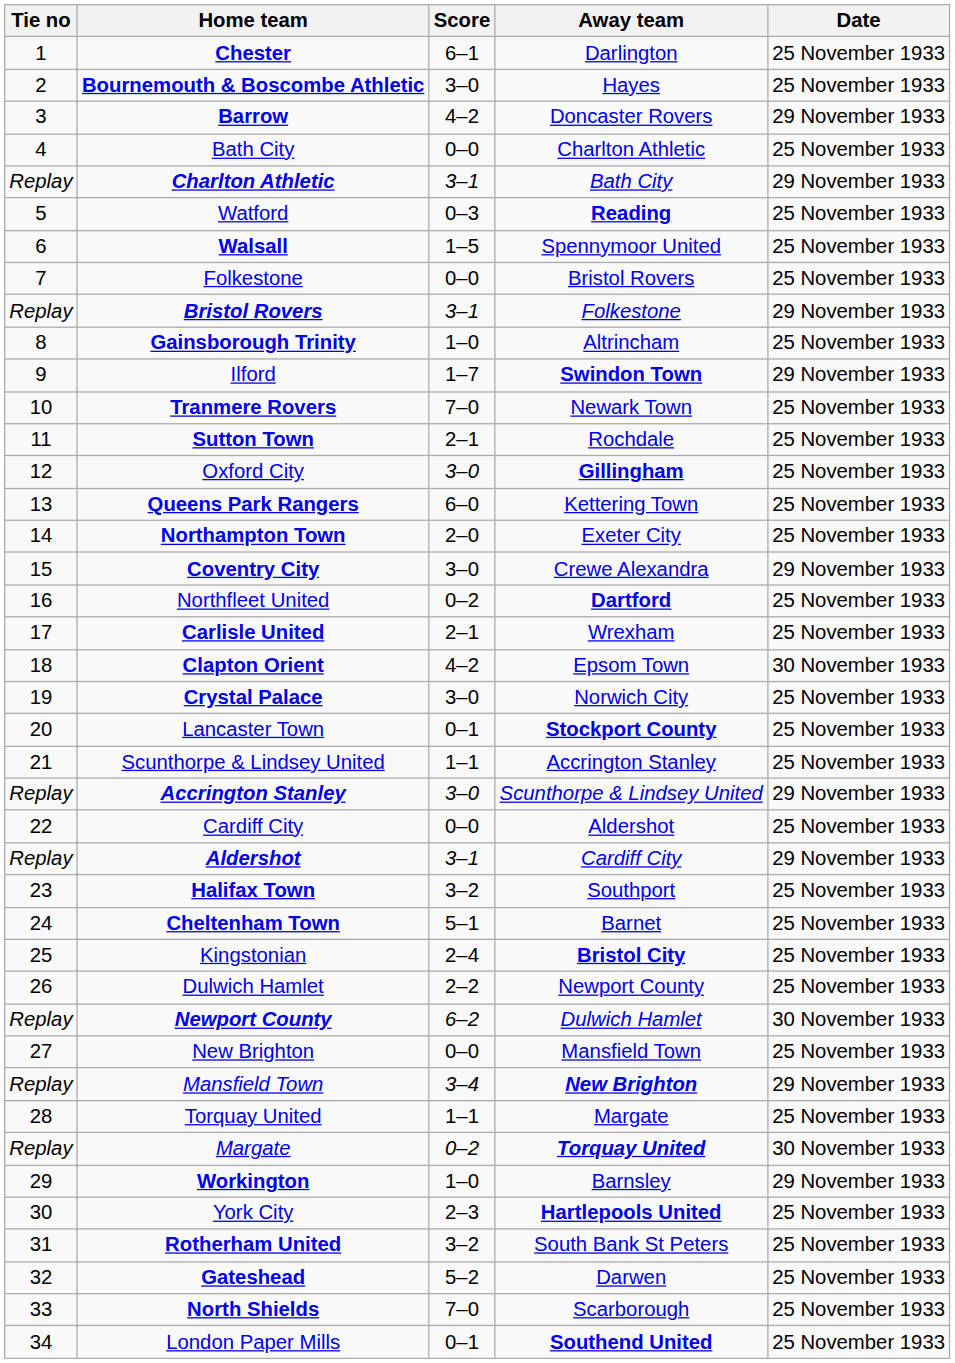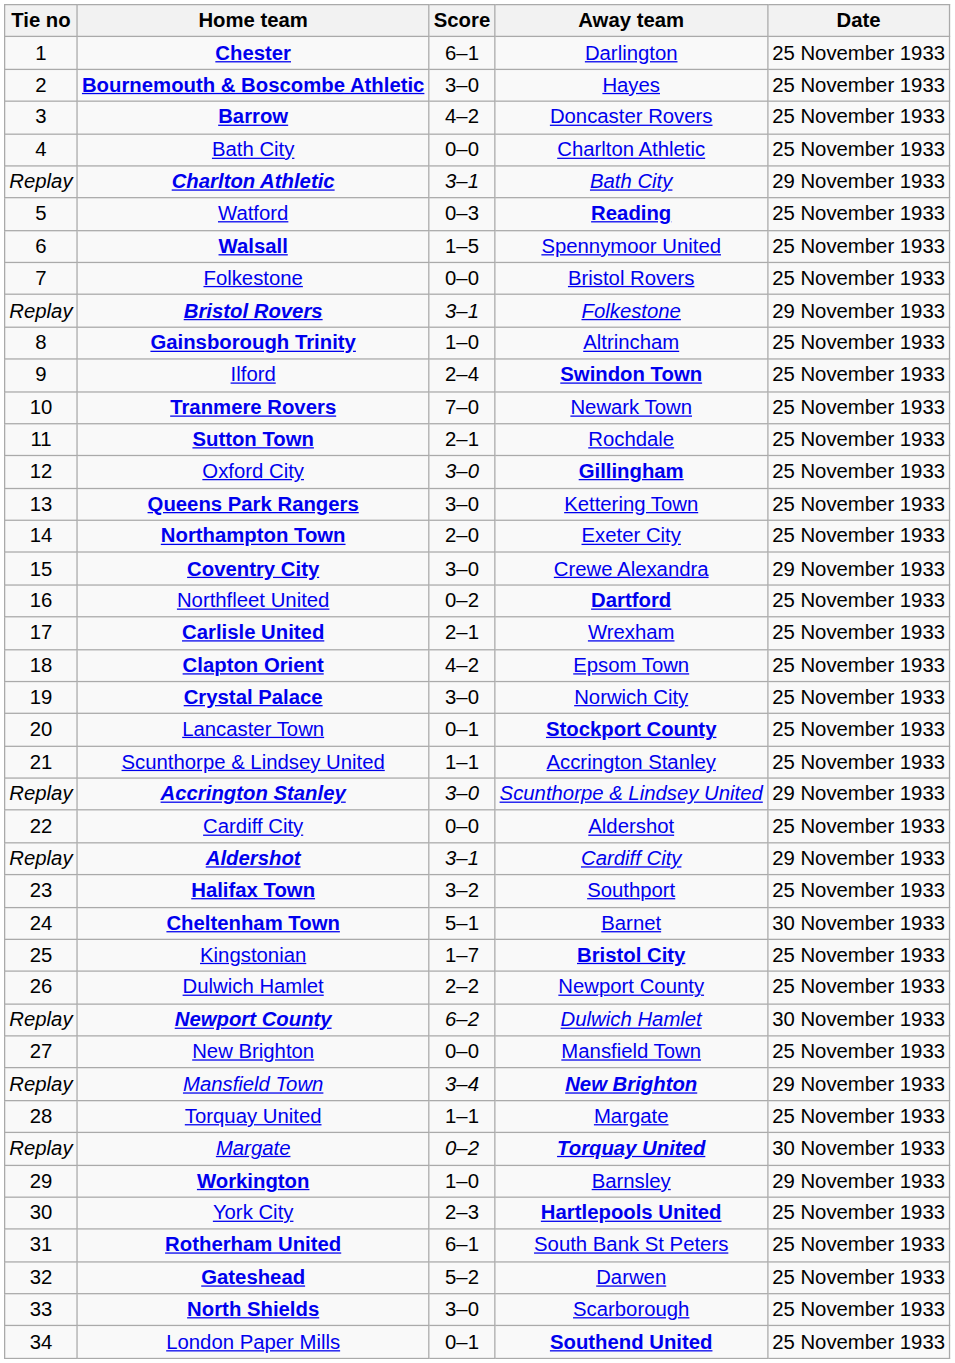Barrow | Date: 29 November 1933 -> 25 November 1933
Ilford | Score: 1–7 -> 2–4
Ilford | Date: 29 November 1933 -> 25 November 1933
Queens Park Rangers | Score: 6–0 -> 3–0
Clapton Orient | Date: 30 November 1933 -> 25 November 1933
Cheltenham Town | Date: 25 November 1933 -> 30 November 1933
Kingstonian | Score: 2–4 -> 1–7
Rotherham United | Score: 3–2 -> 6–1
North Shields | Score: 7–0 -> 3–0
